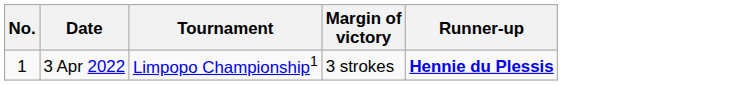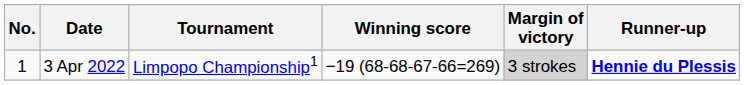+ column: Winning score | −19 (68-68-67-66=269)
3 Apr 2022 | Margin of victory: no background -> lightgrey background
